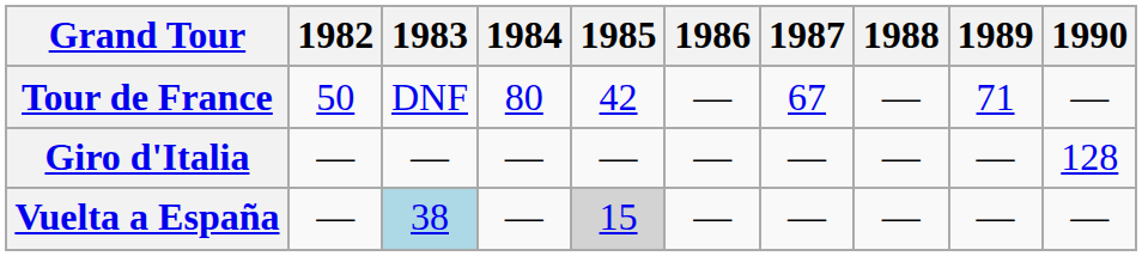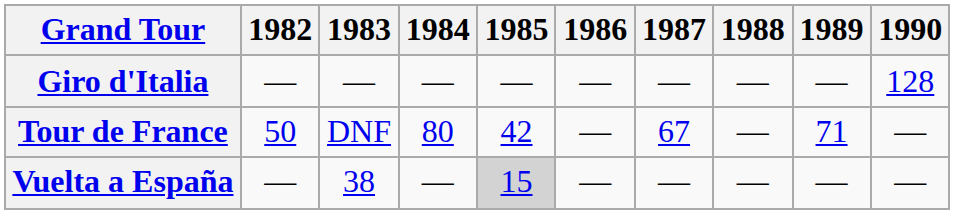rows swapped: Giro d'Italia <-> Tour de France
Vuelta a España | 1983: lightblue background -> no background
